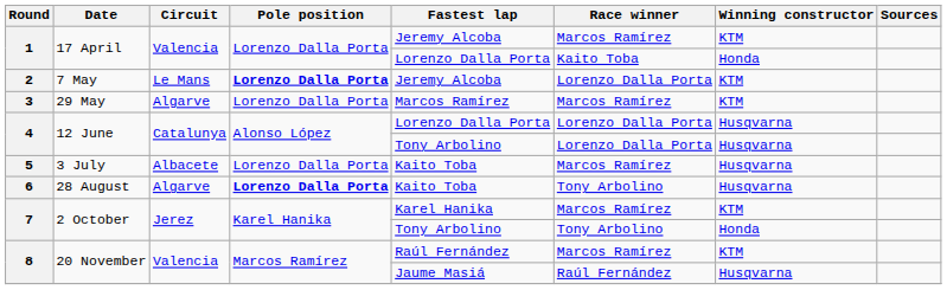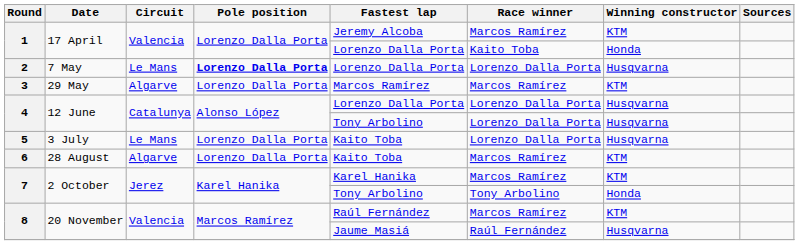2 | Fastest lap: Jeremy Alcoba -> Lorenzo Dalla Porta
2 | Winning constructor: KTM -> Husqvarna
5 | Circuit: Albacete -> Le Mans
5 | Race winner: Marcos Ramírez -> Lorenzo Dalla Porta
6 | Pole position: bold -> normal
6 | Race winner: Tony Arbolino -> Marcos Ramírez
6 | Winning constructor: Husqvarna -> KTM
